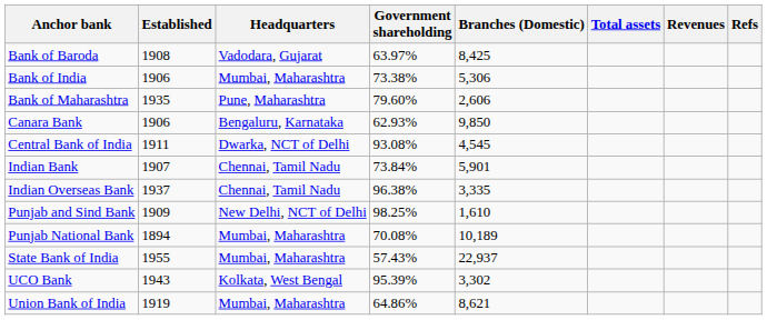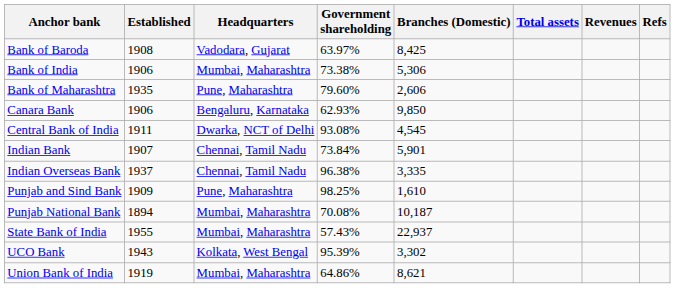Punjab and Sind Bank | Headquarters: New Delhi, NCT of Delhi -> Pune, Maharashtra
Punjab National Bank | Branches (Domestic): 10,189 -> 10,187
